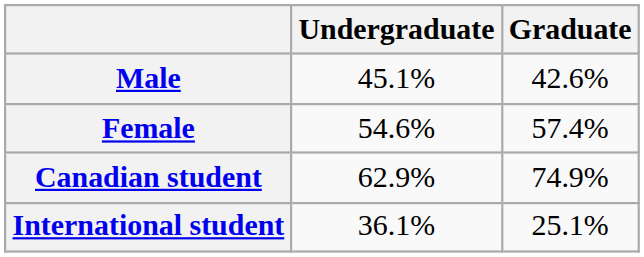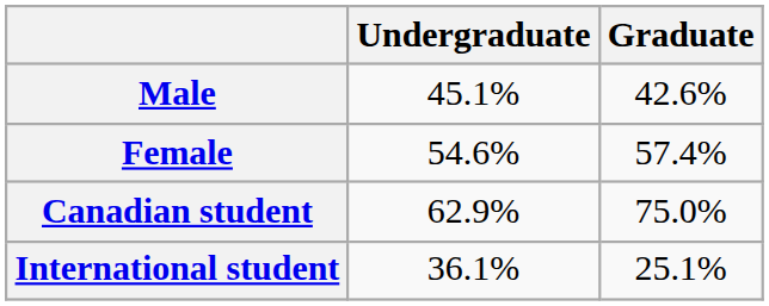Canadian student | Graduate: 74.9% -> 75.0%
